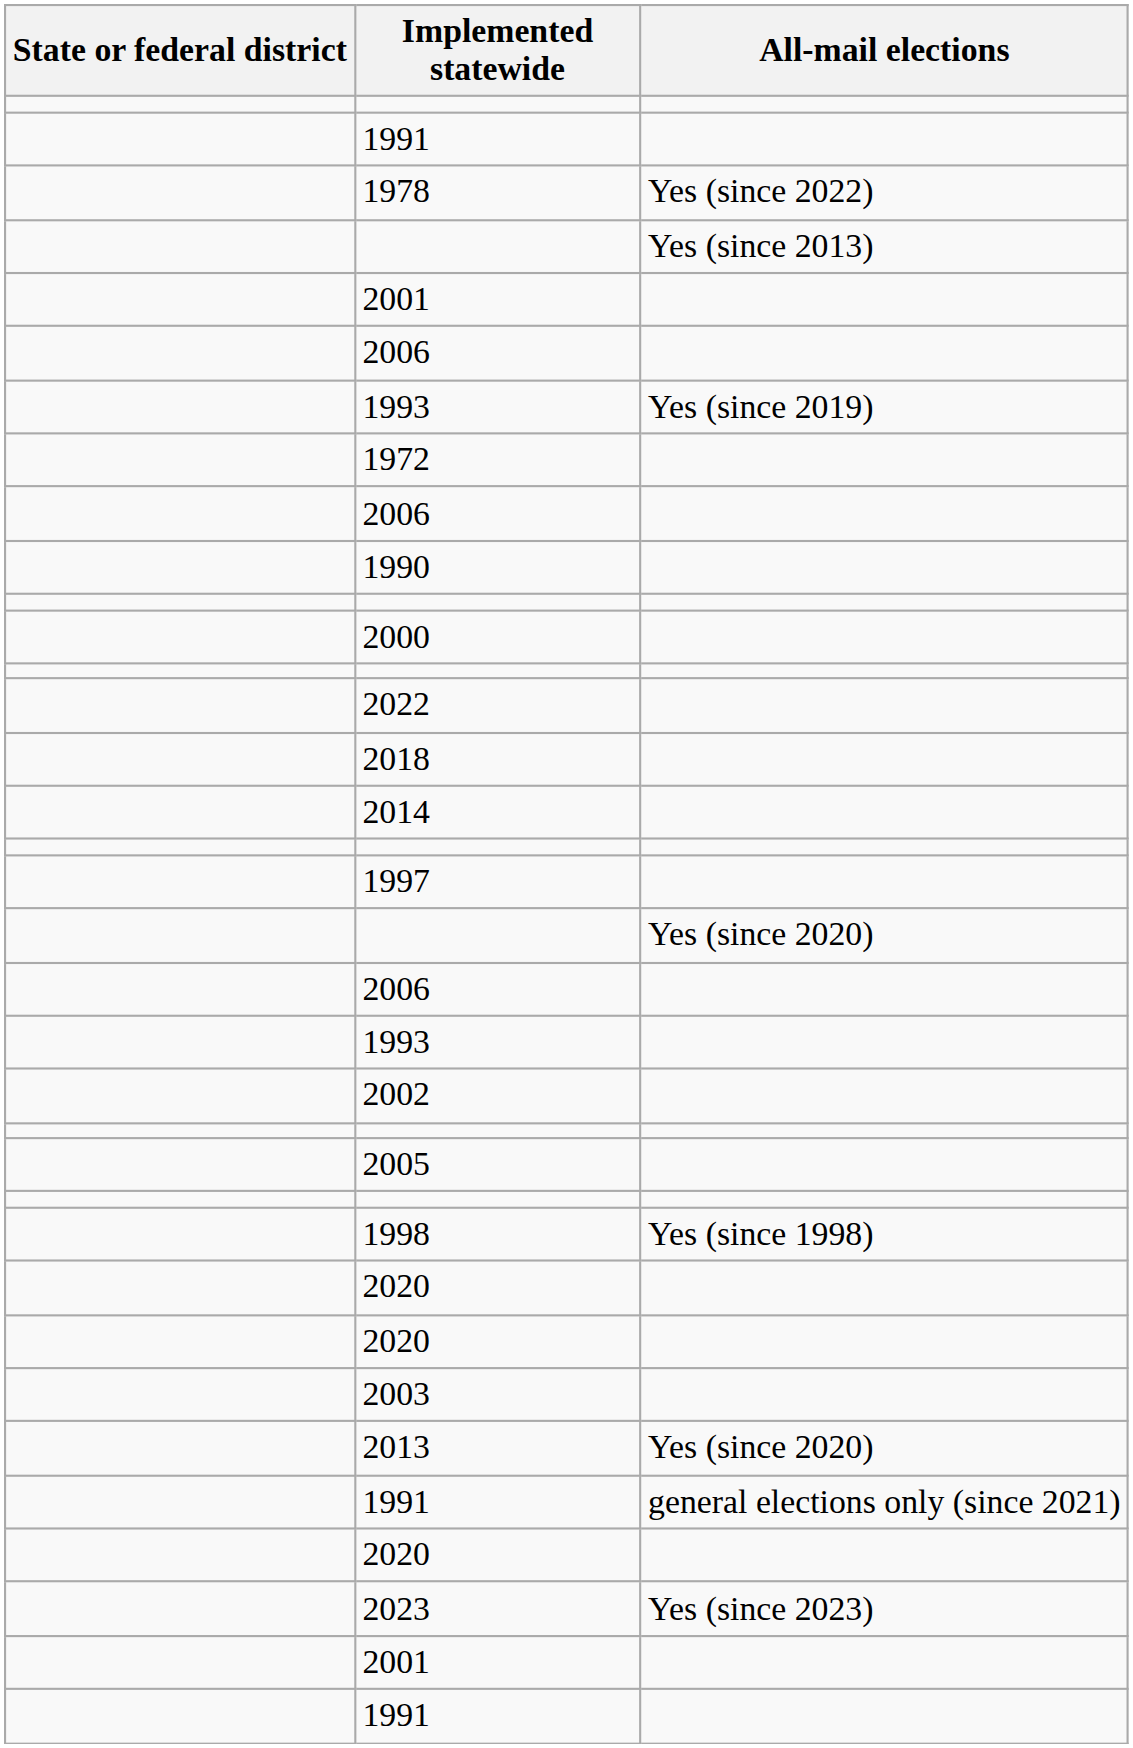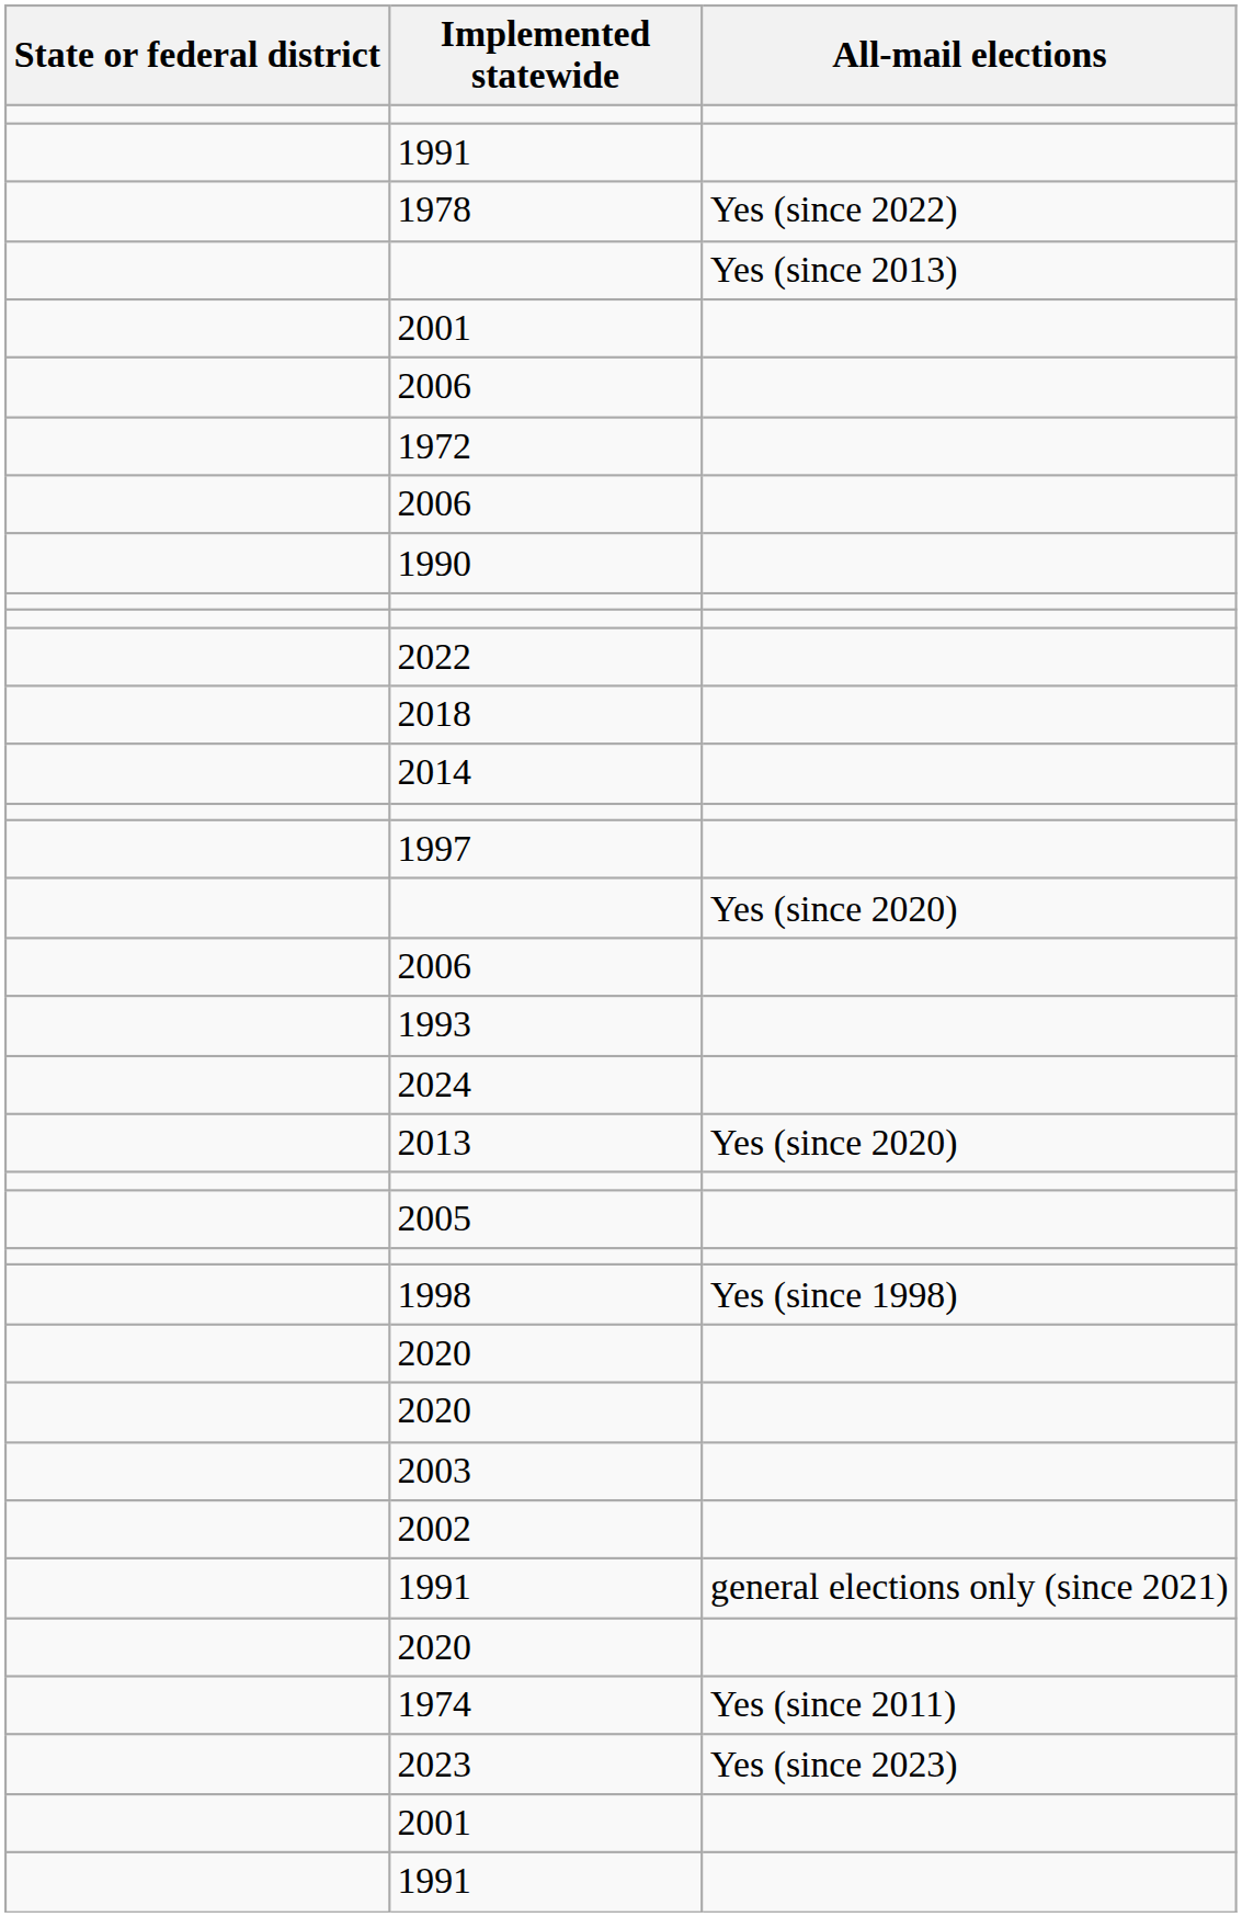- row: 1993 | Yes (since 2019)
- row: 2000
+ row: 2024
rows swapped: 2002 <-> 2013
+ row: 1974 | Yes (since 2011)
